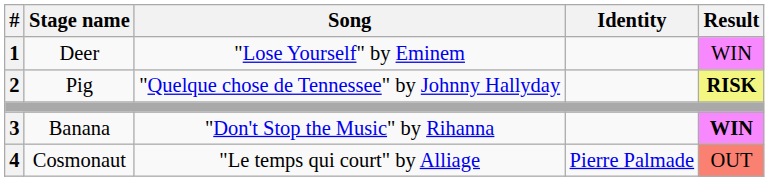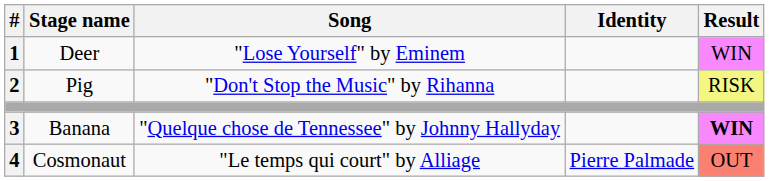Pig | Song: "Quelque chose de Tennessee" by Johnny Hallyday -> "Don't Stop the Music" by Rihanna
Pig | Result: bold -> normal
Banana | Song: "Don't Stop the Music" by Rihanna -> "Quelque chose de Tennessee" by Johnny Hallyday
